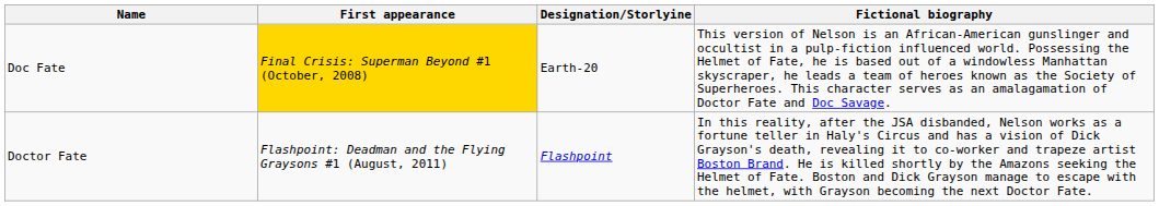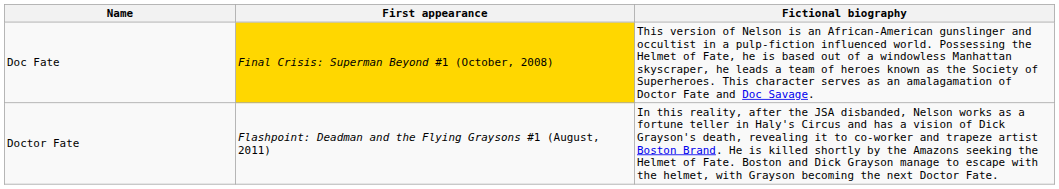- column: Designation/Storlyine | Earth-20 | Flashpoint
